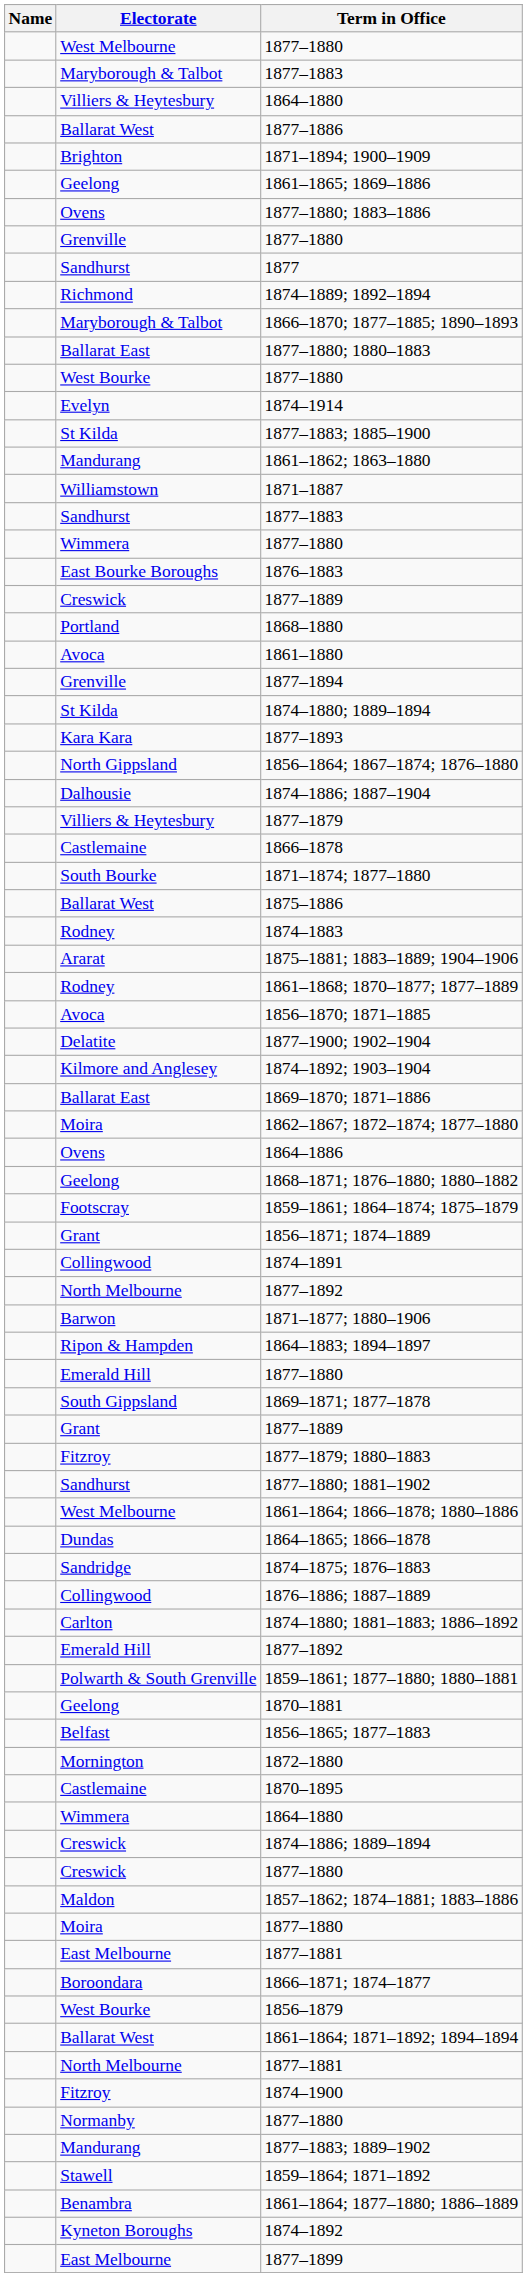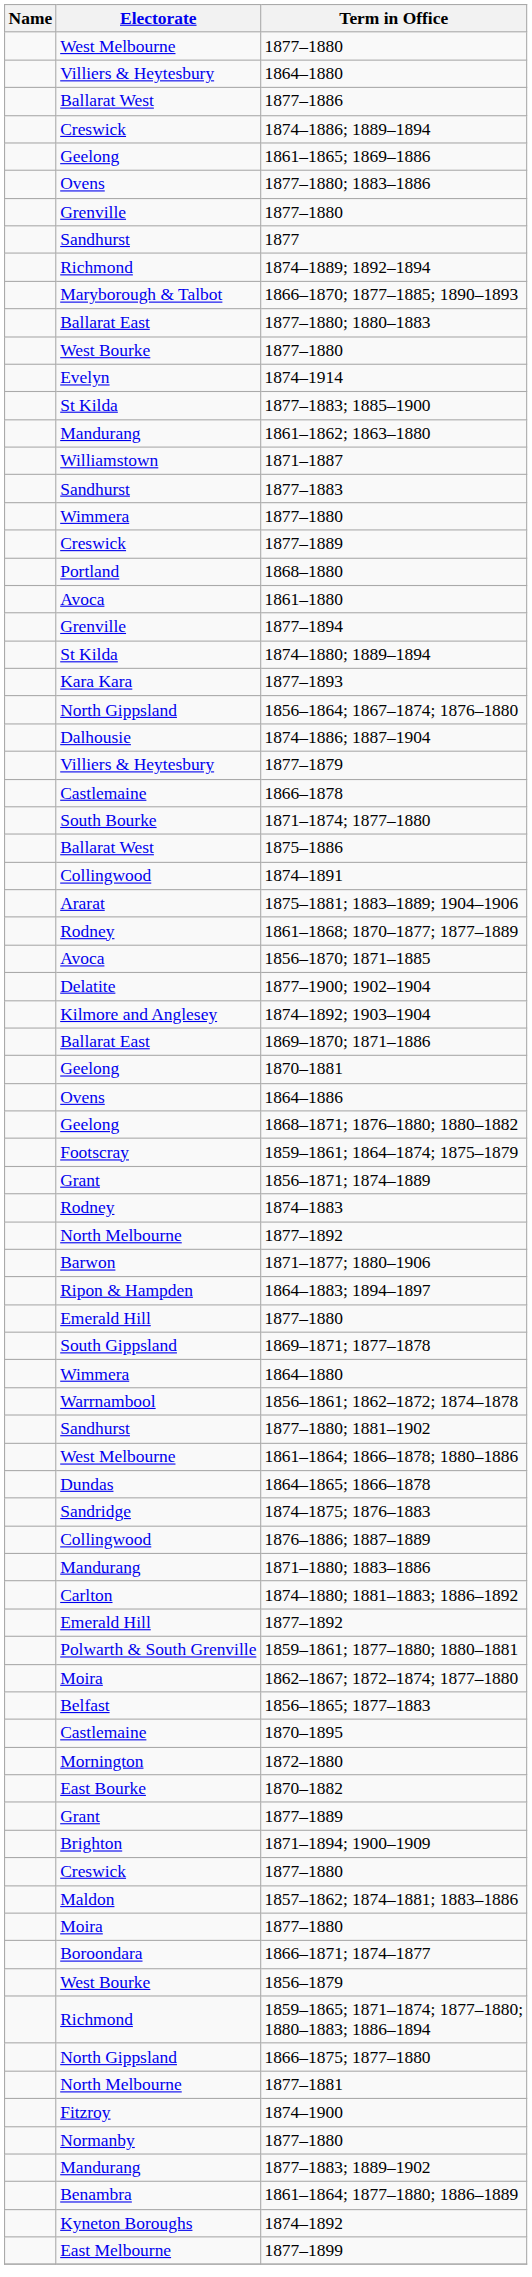- row: Maryborough & Talbot | 1877–1883
rows swapped: 1871–1894; 1900–1909 <-> 1874–1886; 1889–1894
- row: East Bourke Boroughs | 1876–1883
rows swapped: 1874–1883 <-> 1874–1891
rows swapped: 1870–1881 <-> 1862–1867; 1872–1874; 1877–1880
rows swapped: Wimmera / 1864–1880 <-> Grant / 1877–1889
+ row: Warrnambool | 1856–1861; 1862–1872; 1874–1878
- row: Fitzroy | 1877–1879; 1880–1883
+ row: Mandurang | 1871–1880; 1883–1886
rows swapped: 1870–1895 <-> 1872–1880
+ row: East Bourke | 1870–1882
- row: East Melbourne | 1877–1881
+ row: Richmond | 1859–1865; 1871–1874; 1877–1880; 1880–1883; 1886–1894
- row: Ballarat West | 1861–1864; 1871–1892; 1894–1894
+ row: North Gippsland | 1866–1875; 1877–1880
- row: Stawell | 1859–1864; 1871–1892
